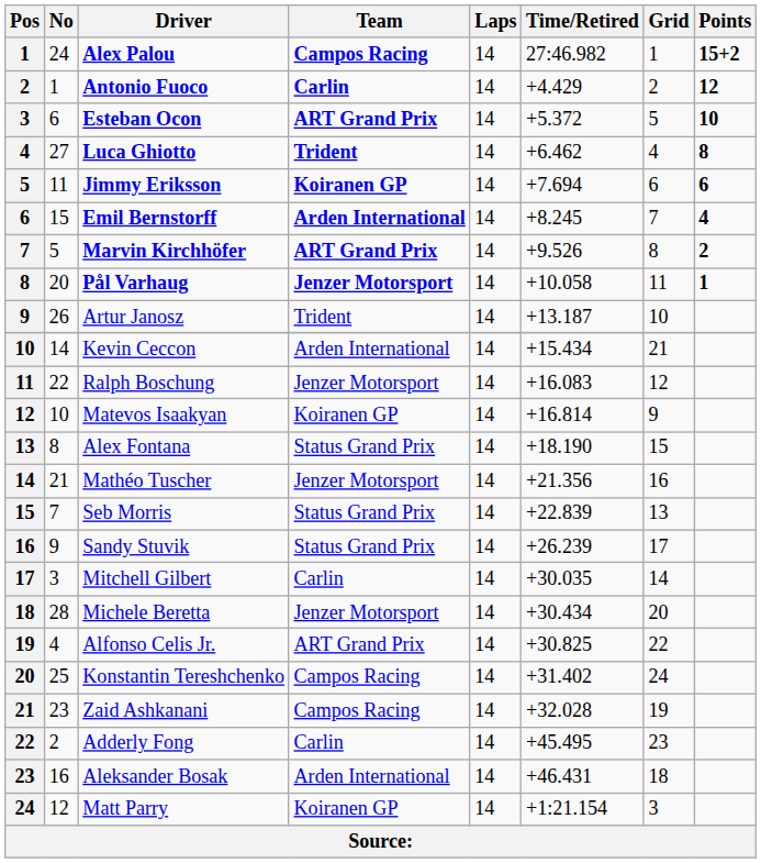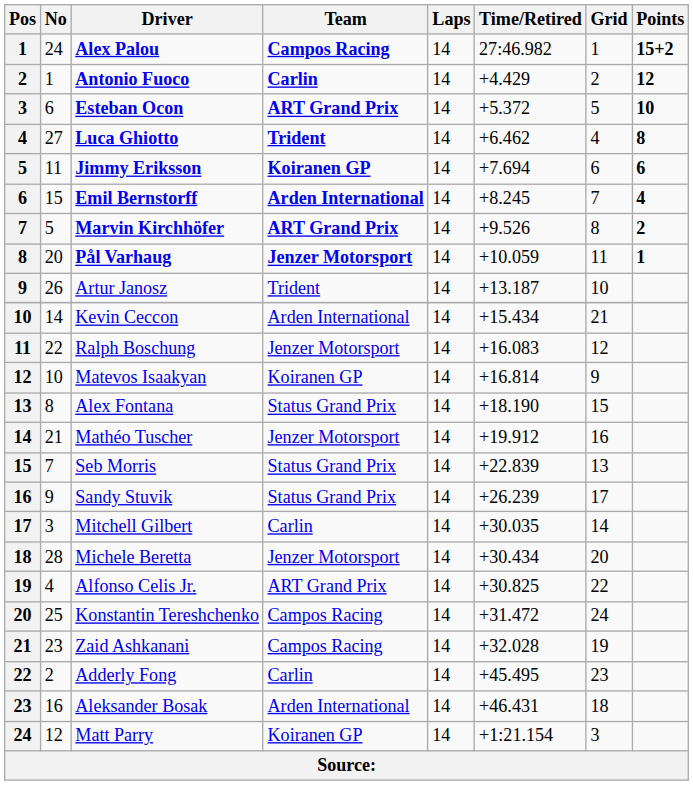Pål Varhaug | Time/Retired: +10.058 -> +10.059
Mathéo Tuscher | Time/Retired: +21.356 -> +19.912
Konstantin Tereshchenko | Time/Retired: +31.402 -> +31.472
